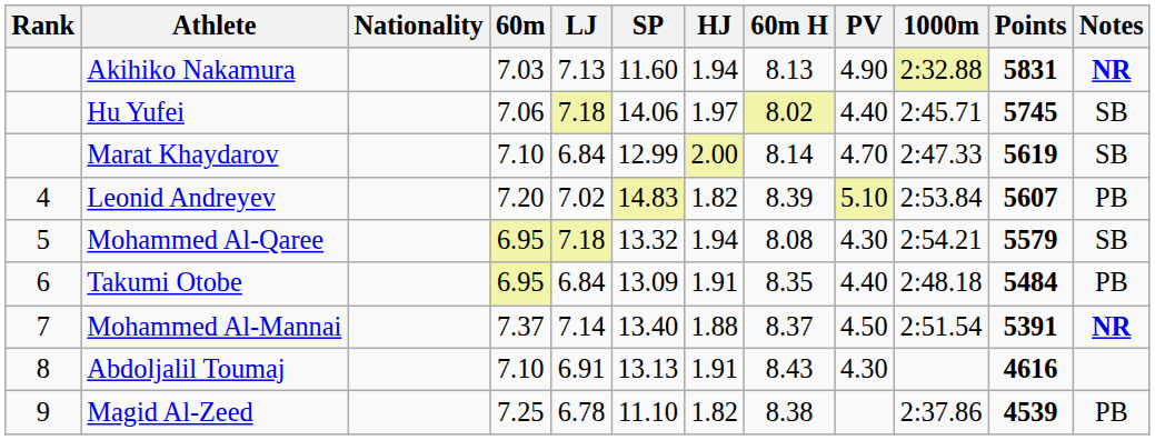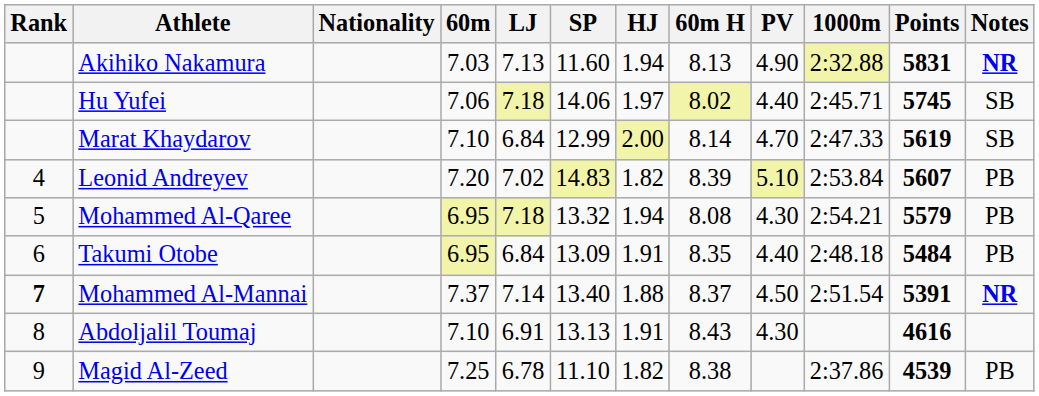Mohammed Al-Qaree | Notes: SB -> PB
Mohammed Al-Mannai | Rank: normal -> bold
